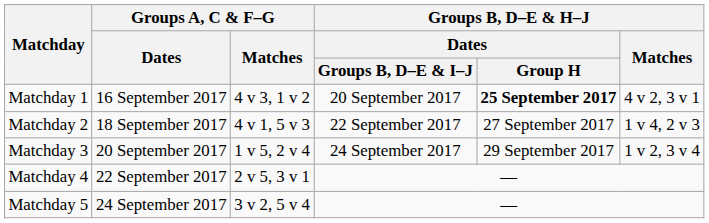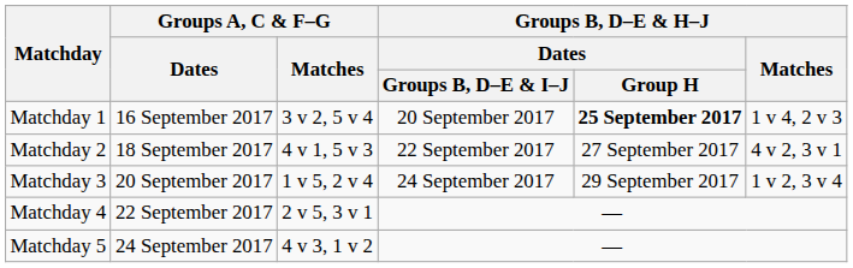Matchday 1 | Groups A, C & F–G / Matches: 4 v 3, 1 v 2 -> 3 v 2, 5 v 4
Matchday 1 | Groups B, D–E & H–J / Matches: 4 v 2, 3 v 1 -> 1 v 4, 2 v 3
Matchday 2 | Groups B, D–E & H–J / Matches: 1 v 4, 2 v 3 -> 4 v 2, 3 v 1
Matchday 5 | Groups A, C & F–G / Matches: 3 v 2, 5 v 4 -> 4 v 3, 1 v 2
